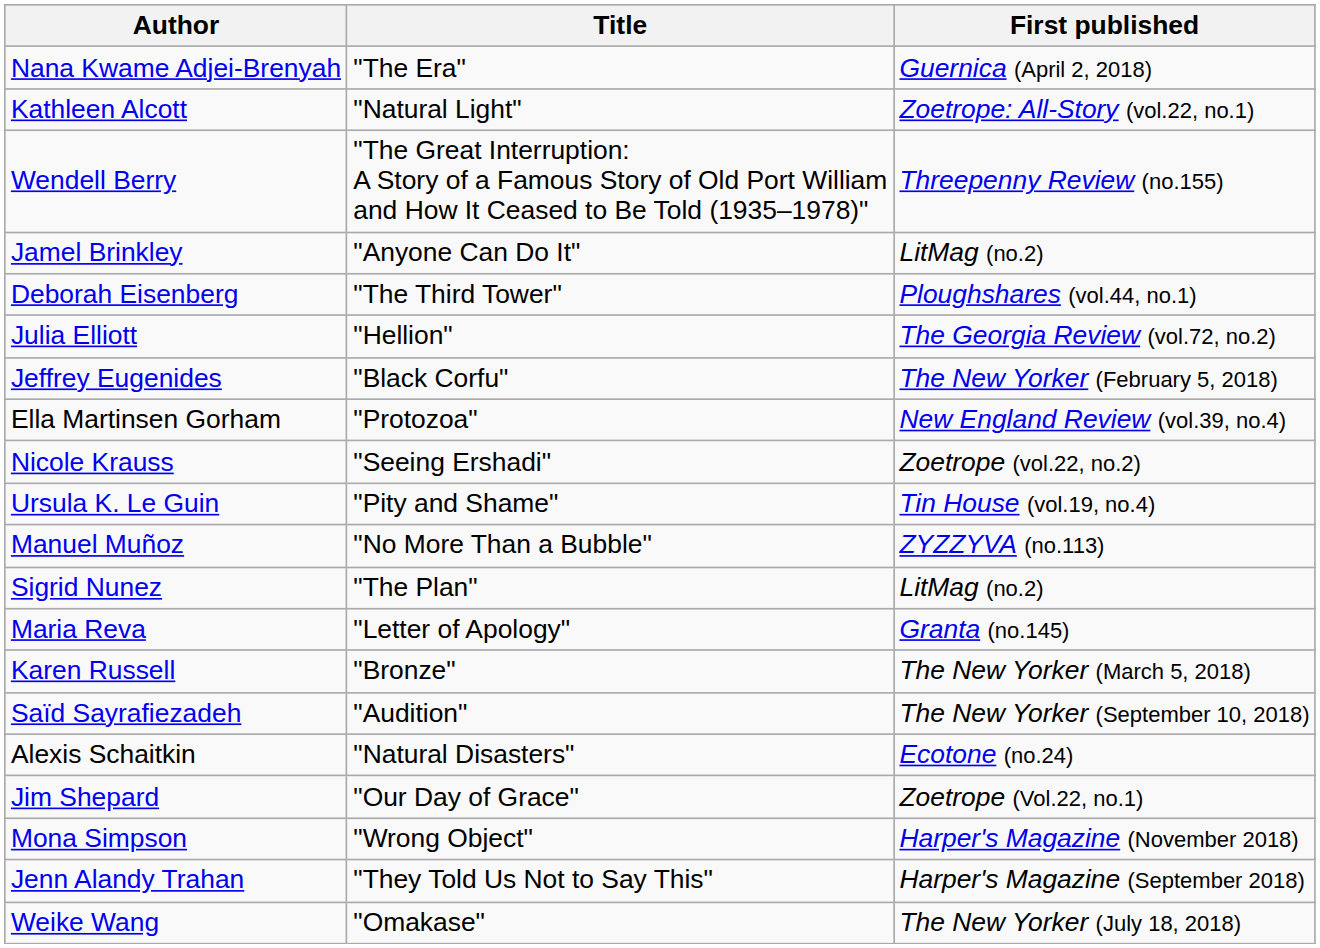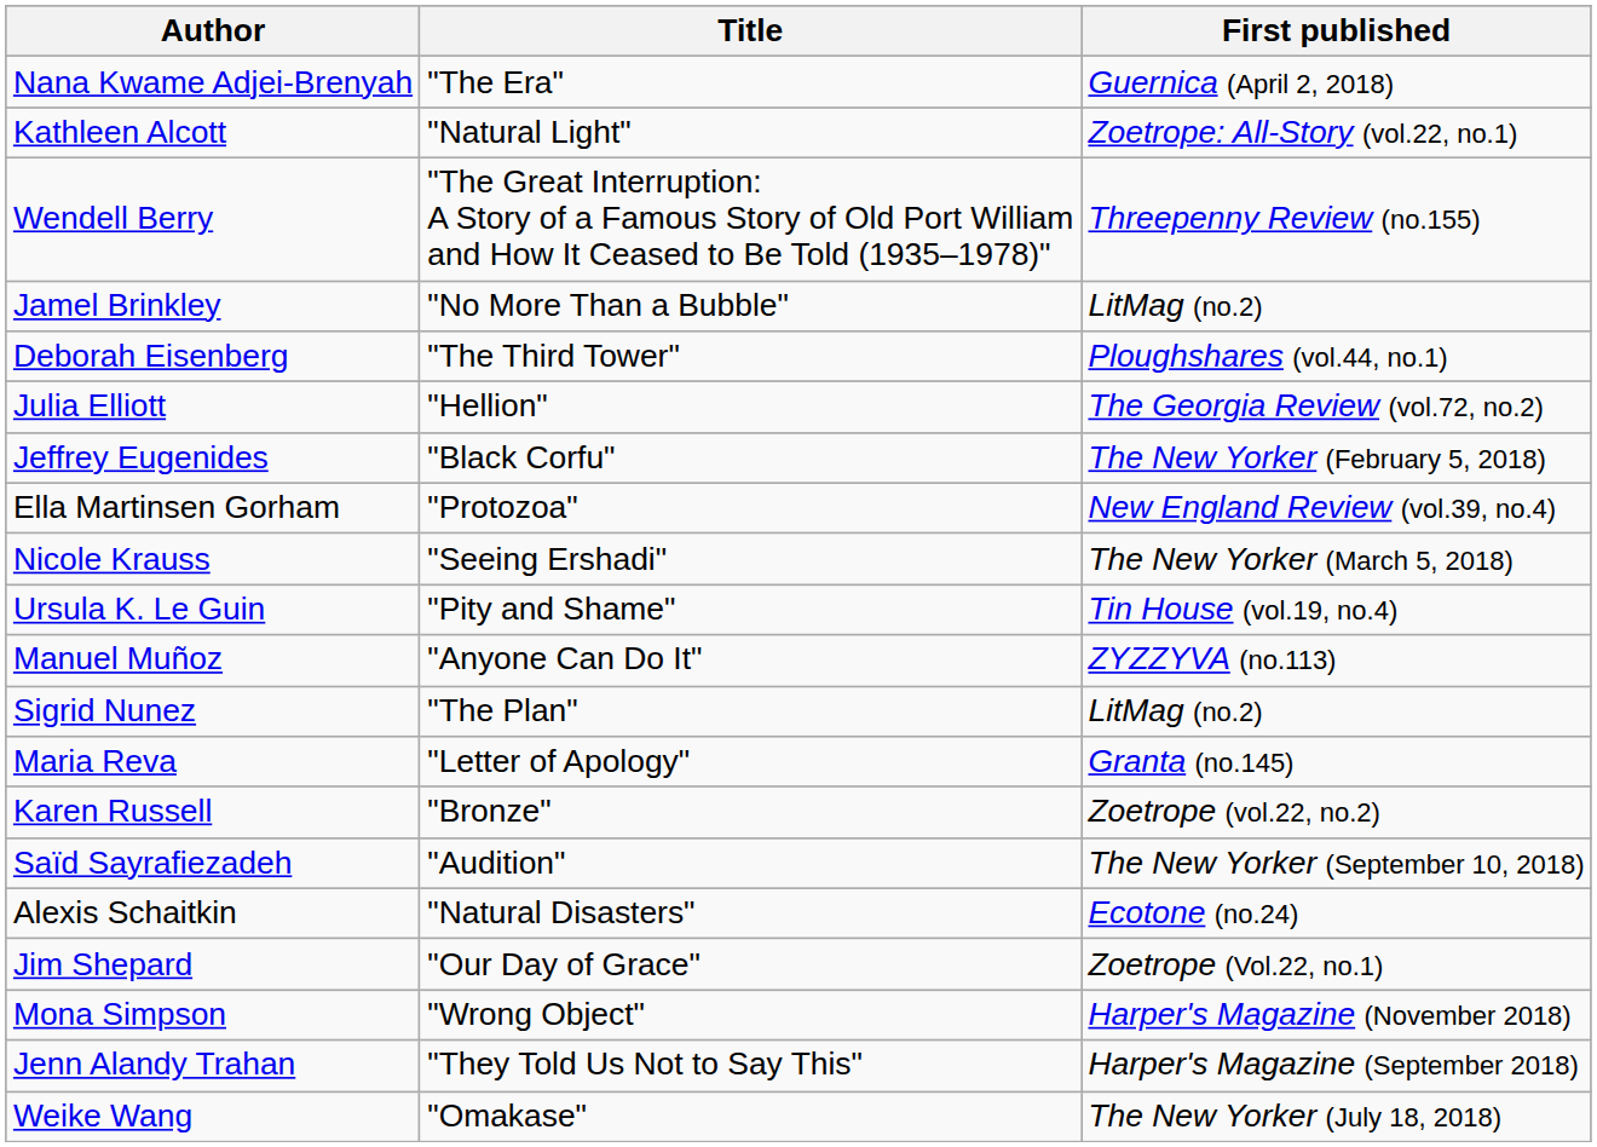Jamel Brinkley | Title: "Anyone Can Do It" -> "No More Than a Bubble"
Nicole Krauss | First published: Zoetrope (vol.22, no.2) -> The New Yorker (March 5, 2018)
Manuel Muñoz | Title: "No More Than a Bubble" -> "Anyone Can Do It"
Karen Russell | First published: The New Yorker (March 5, 2018) -> Zoetrope (vol.22, no.2)
